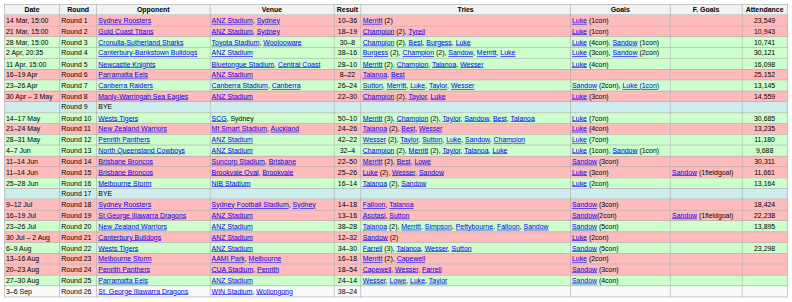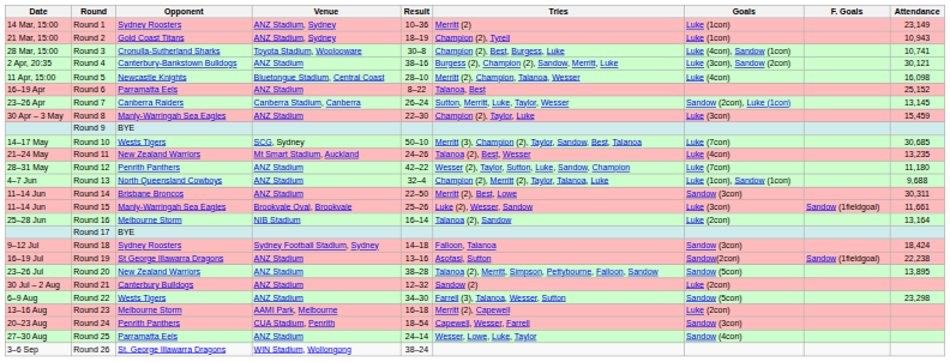Round 1 | Attendance: 23,549 -> 23,149
Round 8 | Attendance: 14,559 -> 15,459
Round 14 | Venue: Suncorp Stadium, Brisbane -> ANZ Stadium
Round 15 | Opponent: Brisbane Broncos -> Manly-Warringah Sea Eagles
